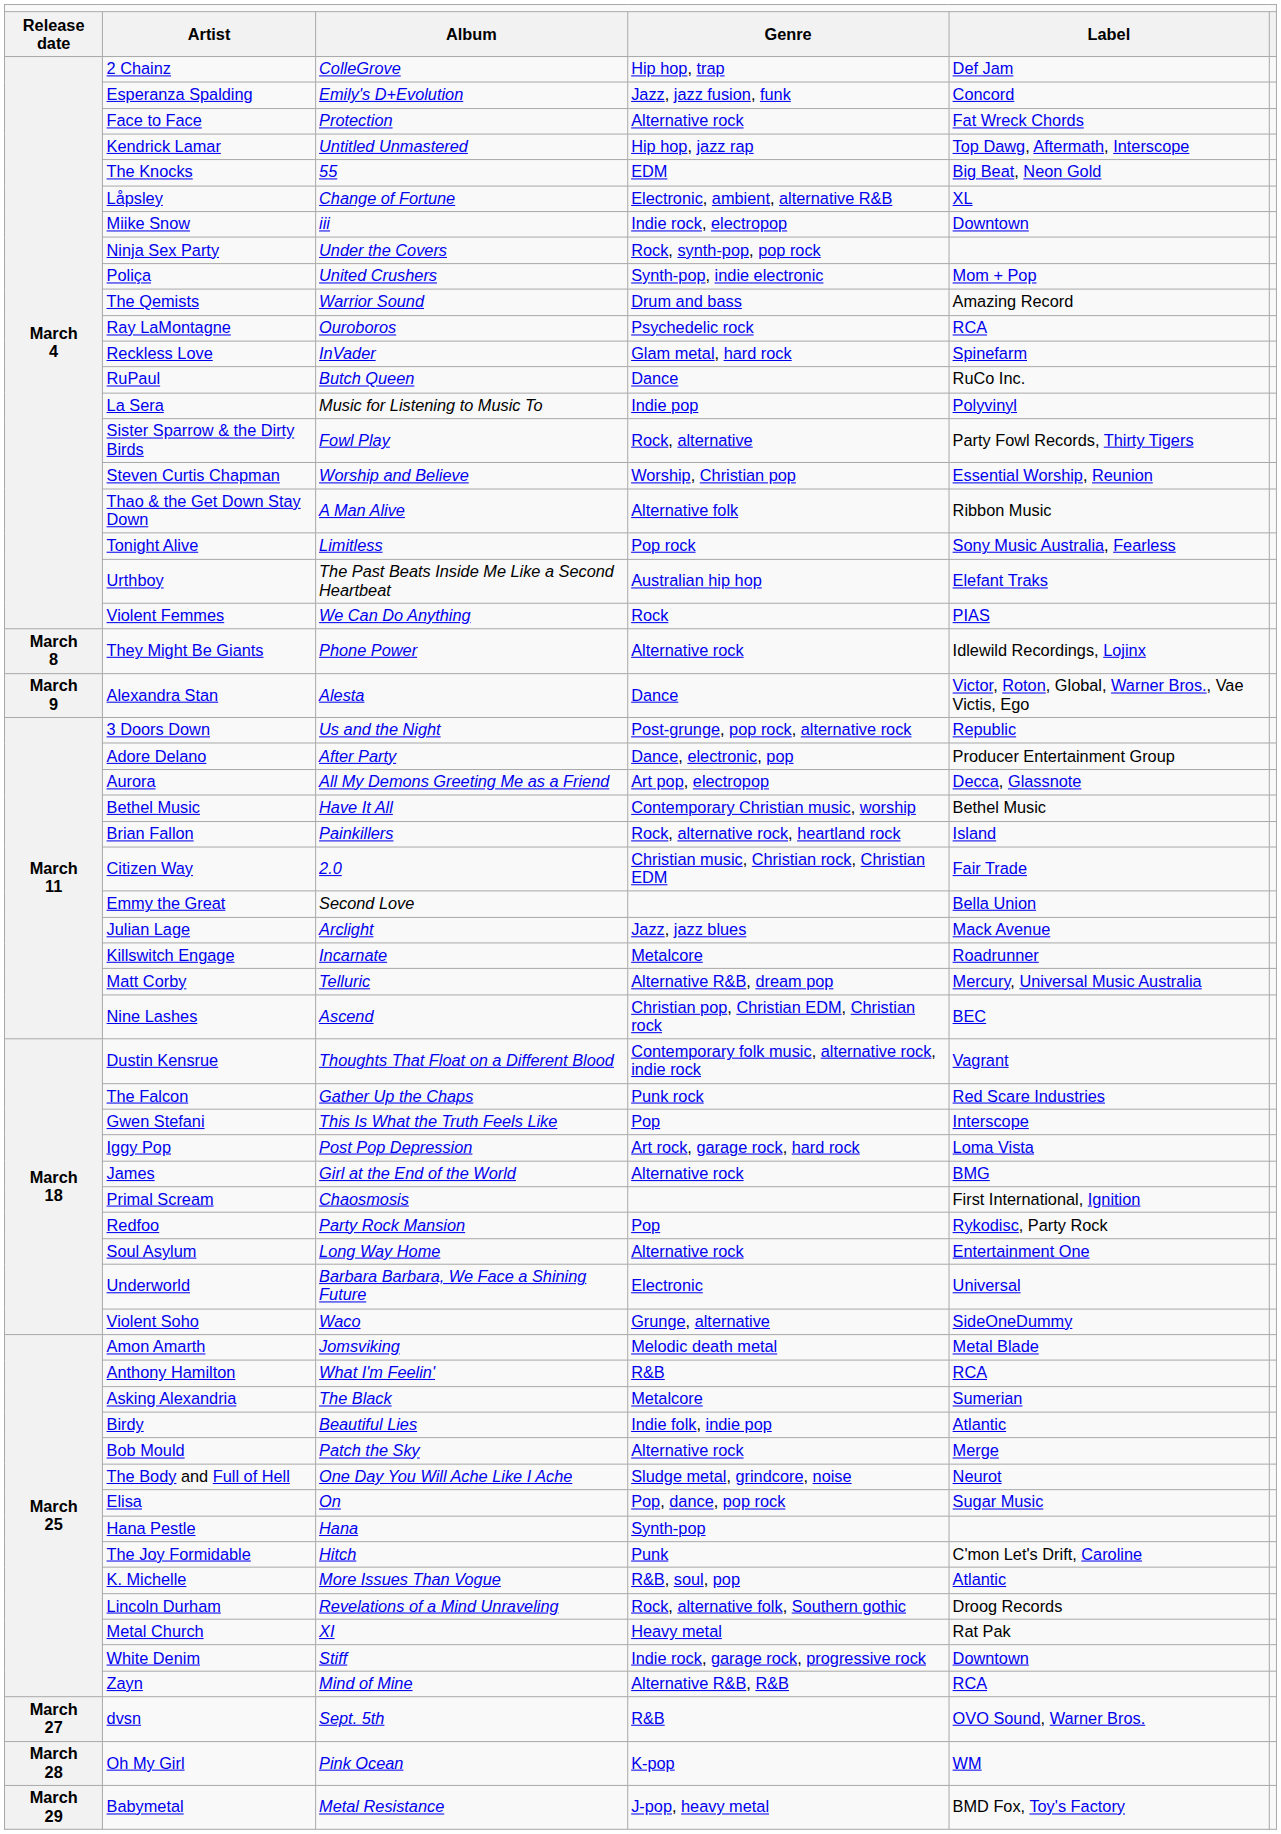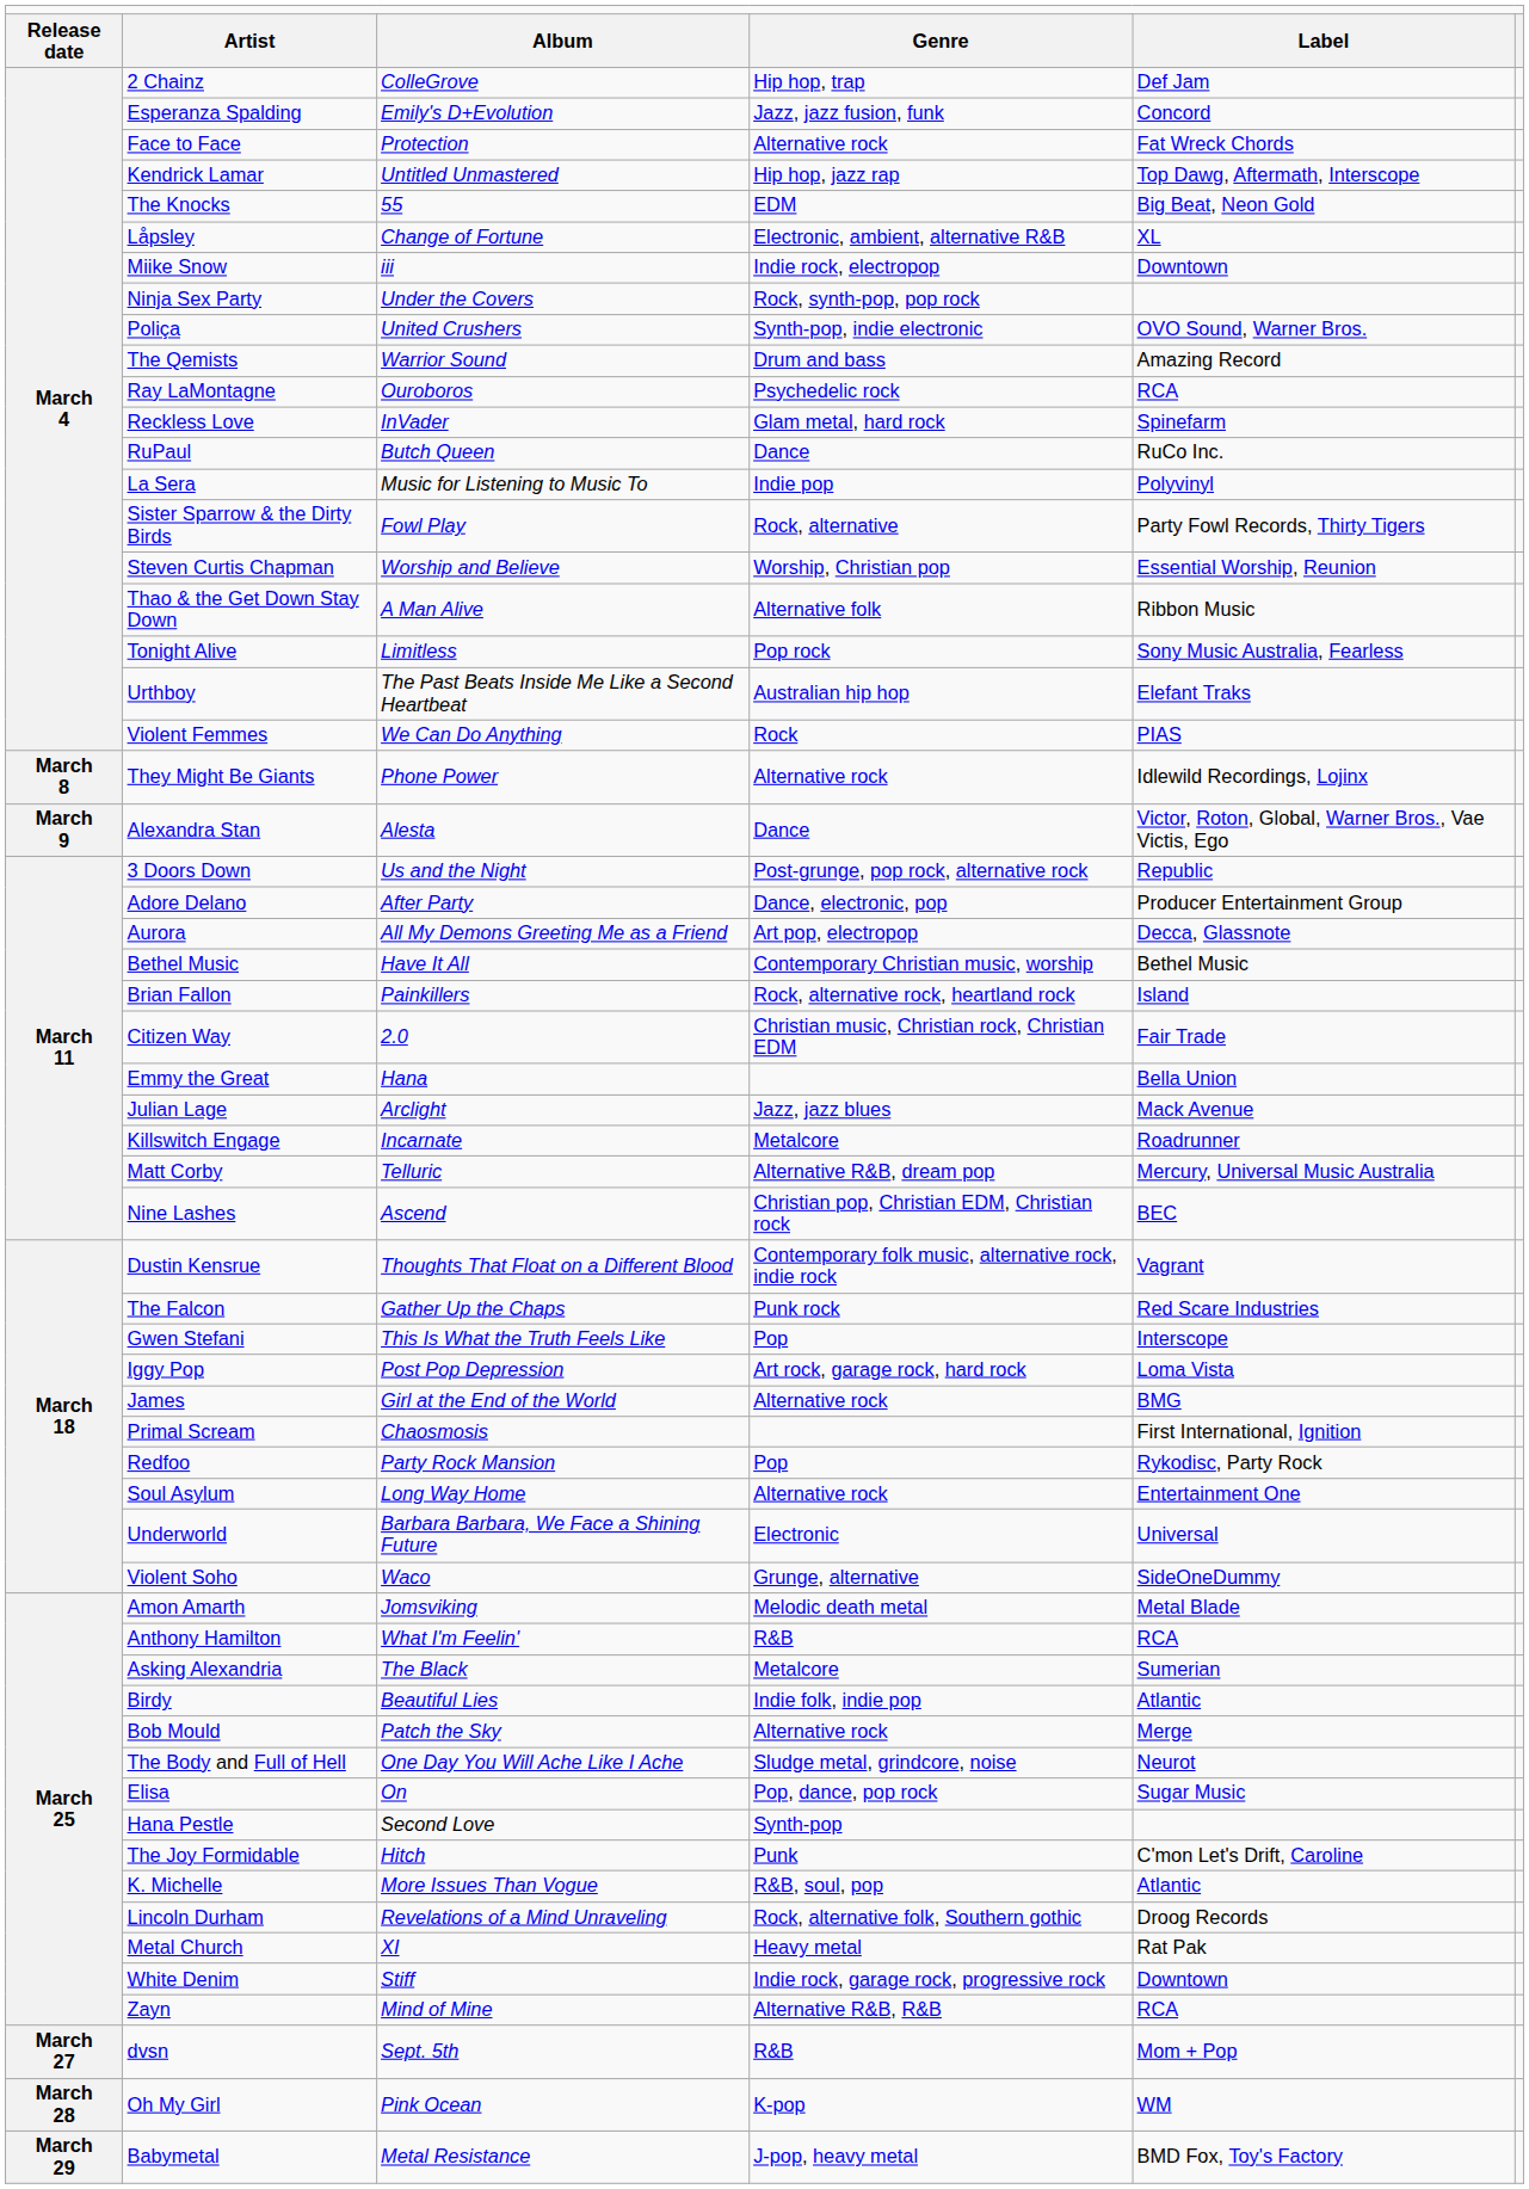Poliça | column 5: Mom + Pop -> OVO Sound, Warner Bros.
Emmy the Great | column 3: Second Love -> Hana
Hana Pestle | column 3: Hana -> Second Love
dvsn | column 5: OVO Sound, Warner Bros. -> Mom + Pop
